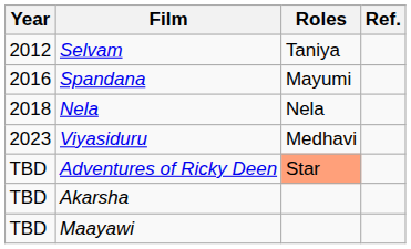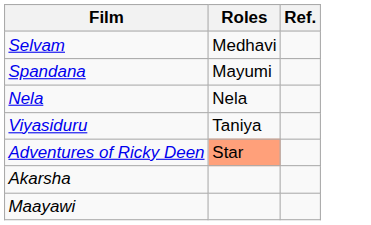- column: Year | 2012 | 2016 | 2018 | 2023 | TBD | TBD | TBD
Selvam | Roles: Taniya -> Medhavi
Viyasiduru | Roles: Medhavi -> Taniya
